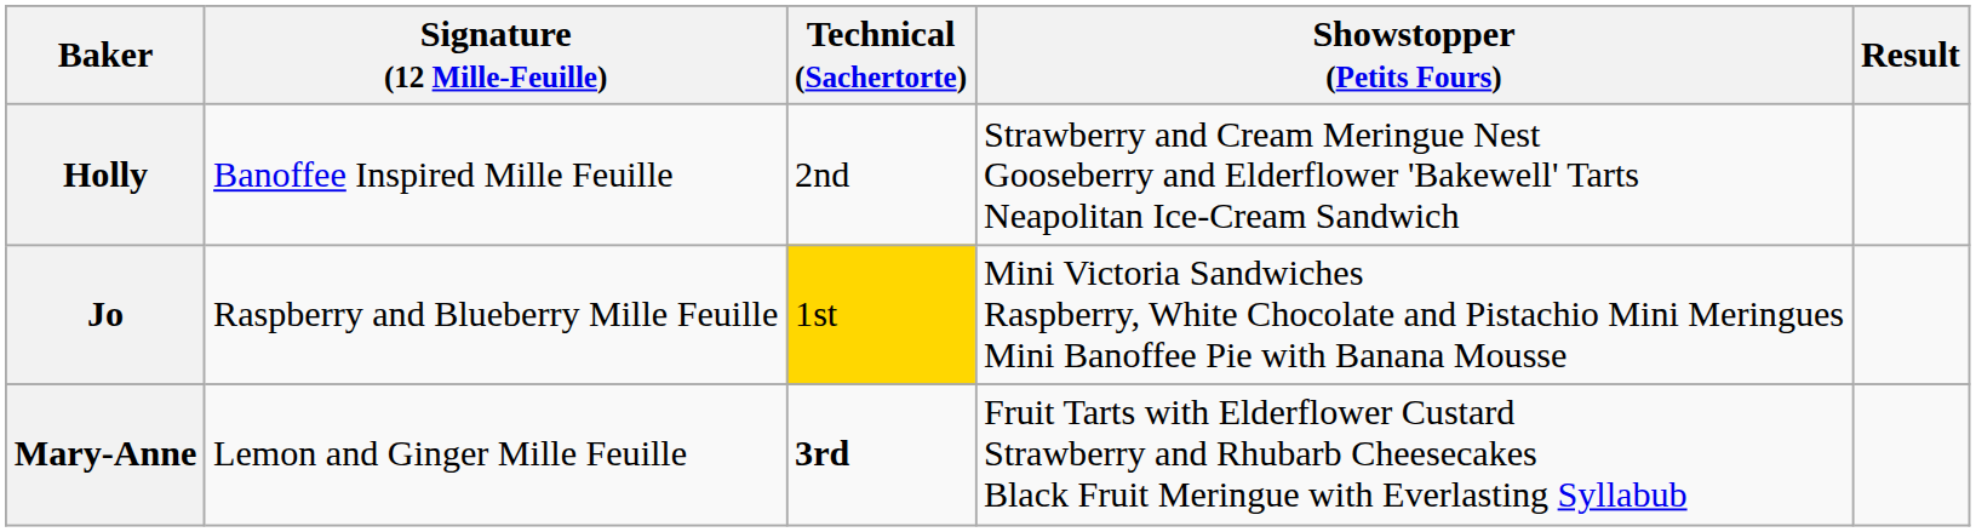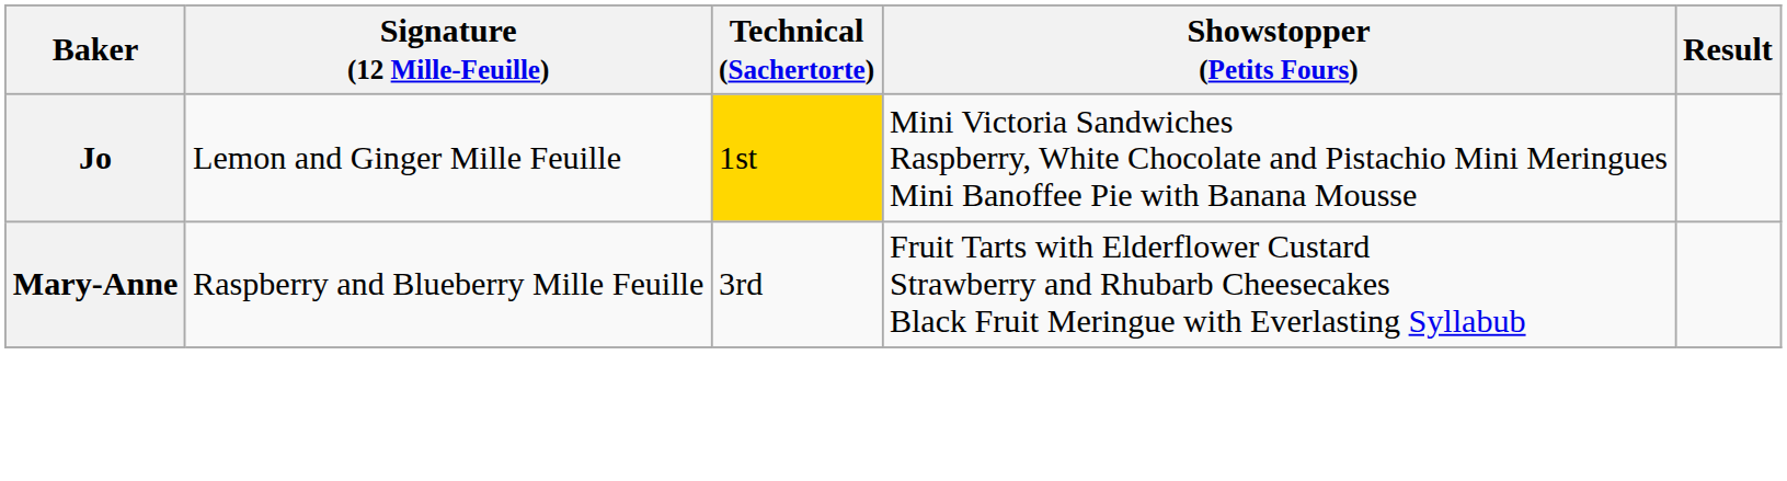- row: Holly | Banoffee Inspired Mille Feuille | 2nd | Strawberry and Cream Meringue Nest Gooseberry and Elderflower 'Bakewell' Tarts Neapolitan Ice-Cream Sandwich
Jo | Signature (12 Mille-Feuille): Raspberry and Blueberry Mille Feuille -> Lemon and Ginger Mille Feuille
Mary-Anne | Signature (12 Mille-Feuille): Lemon and Ginger Mille Feuille -> Raspberry and Blueberry Mille Feuille
Mary-Anne | Technical (Sachertorte): bold -> normal
